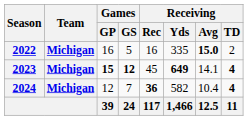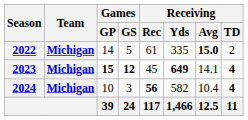2022 | Games / GP: 16 -> 14
2022 | Receiving / Rec: 16 -> 61
2024 | Games / GP: 12 -> 10
2024 | Games / GS: 7 -> 3
2024 | Receiving / Rec: 36 -> 56
